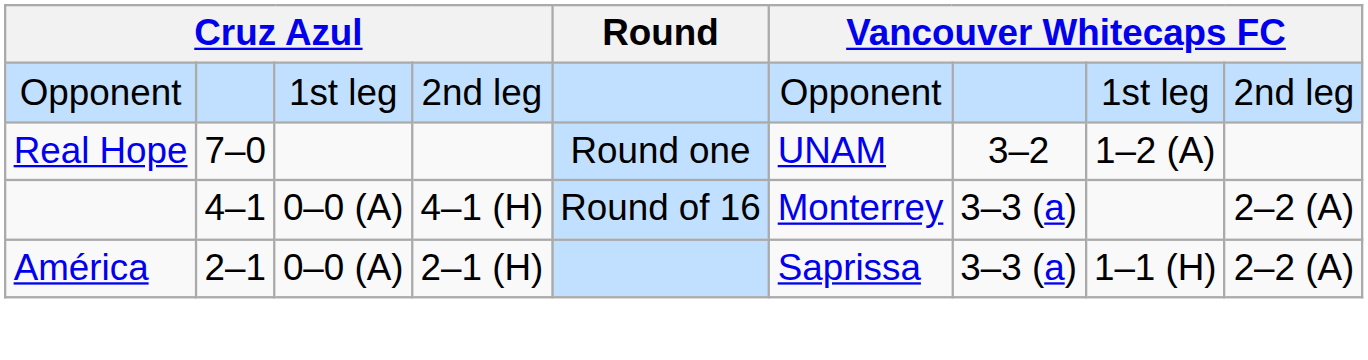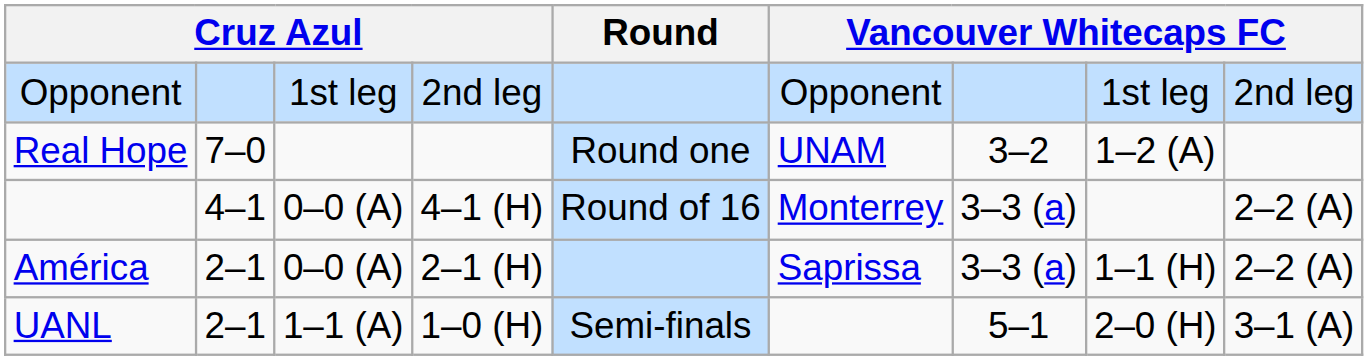+ row: UANL | 2–1 | 1–1 (A) | 1–0 (H) | Semi-finals | 5–1 | 2–0 (H) | 3–1 (A)
